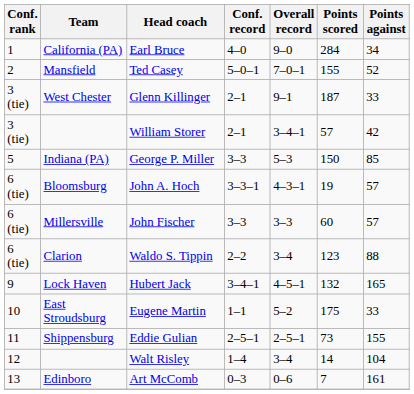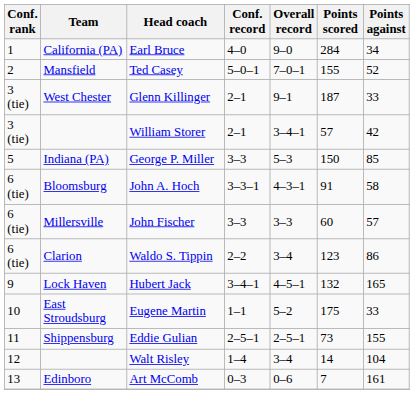John A. Hoch | Points scored: 19 -> 91
John A. Hoch | Points against: 57 -> 58
Waldo S. Tippin | Points against: 88 -> 86
